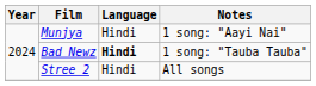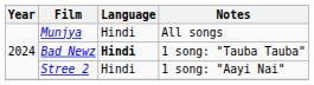Munjya | Notes: 1 song: "Aayi Nai" -> All songs
Stree 2 | Notes: All songs -> 1 song: "Aayi Nai"
